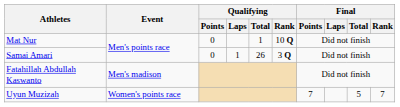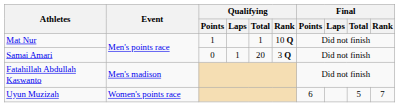Mat Nur | Qualifying / Points: 0 -> 1
Samai Amari | Qualifying / Total: 26 -> 20
Uyun Muzizah | Final / Points: 7 -> 6
